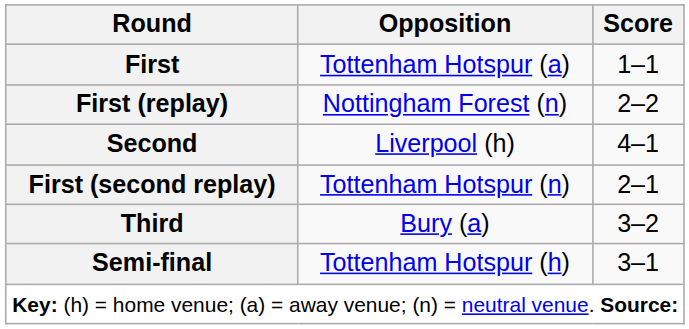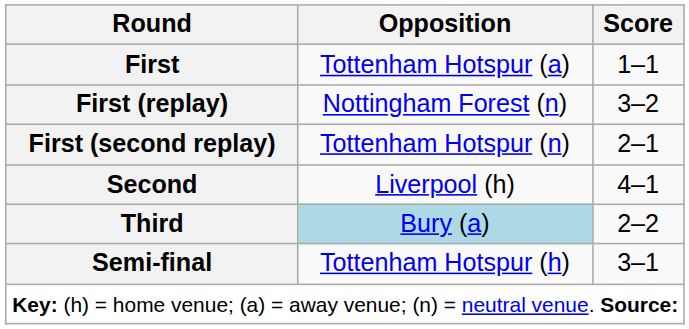First (replay) | Score: 2–2 -> 3–2
rows swapped: First (second replay) <-> Second
Third | Opposition: no background -> lightblue background
Third | Score: 3–2 -> 2–2
